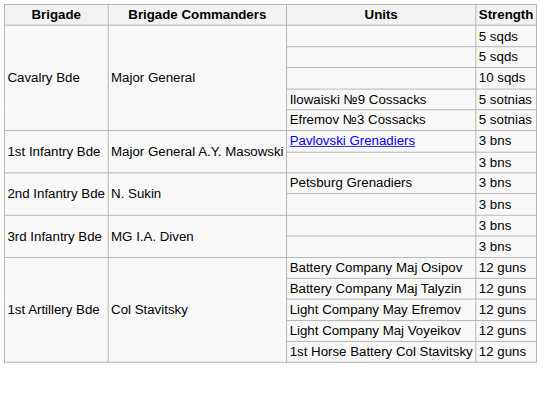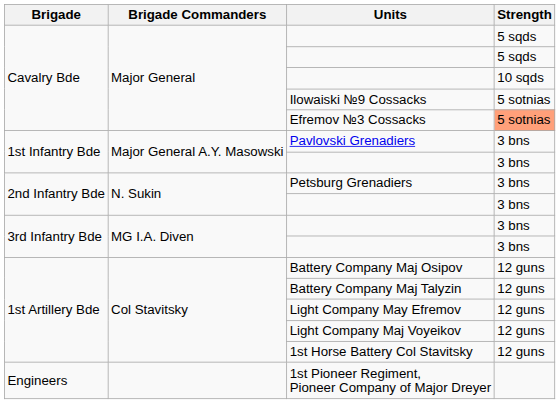Efremov №3 Cossacks | Strength: no background -> lightsalmon background
+ row: Engineers | 1st Pioneer Regiment, Pioneer Company of Major Dreyer
